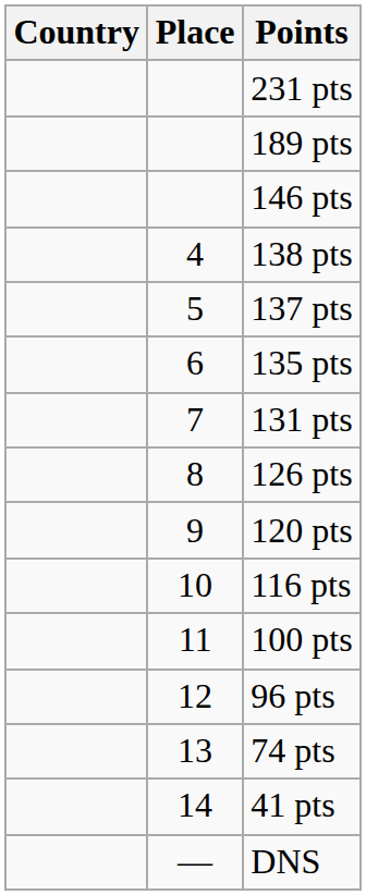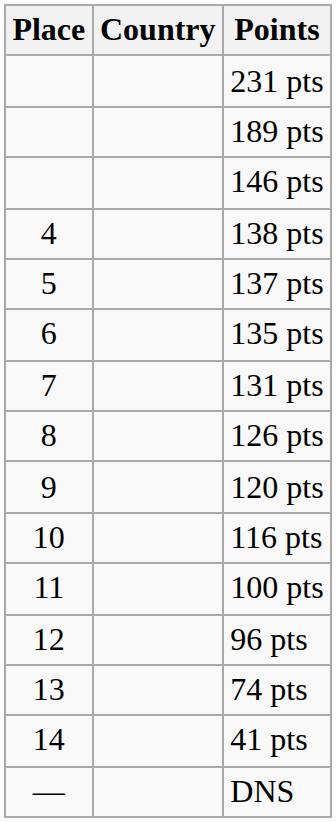columns swapped: Place <-> Country
